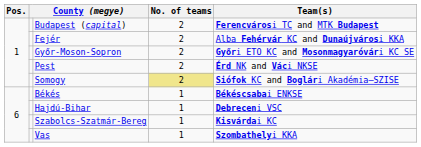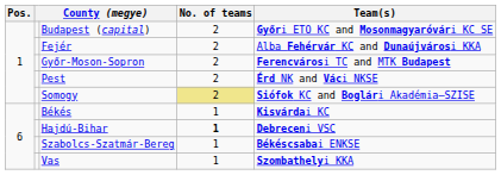Budapest (capital) | Team(s): Ferencvárosi TC and MTK Budapest -> Győri ETO KC and Mosonmagyaróvári KC SE
Győr-Moson-Sopron | Team(s): Győri ETO KC and Mosonmagyaróvári KC SE -> Ferencvárosi TC and MTK Budapest
Békés | Team(s): Békéscsabai ENKSE -> Kisvárdai KC
Hajdú-Bihar | No. of teams: normal -> bold
Szabolcs-Szatmár-Bereg | Team(s): Kisvárdai KC -> Békéscsabai ENKSE
